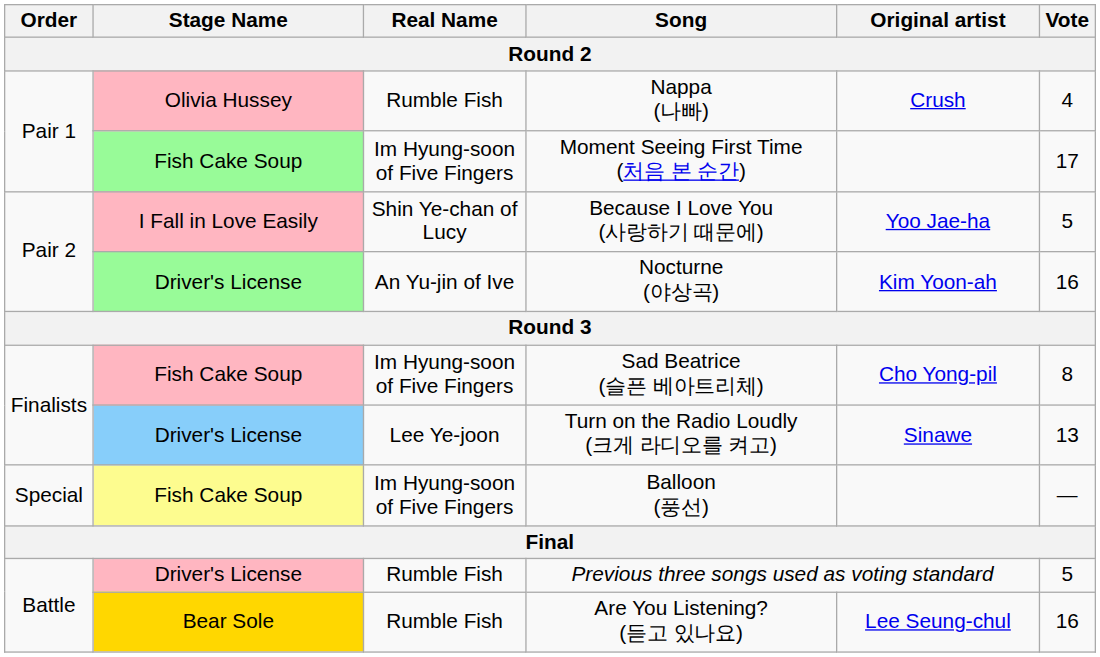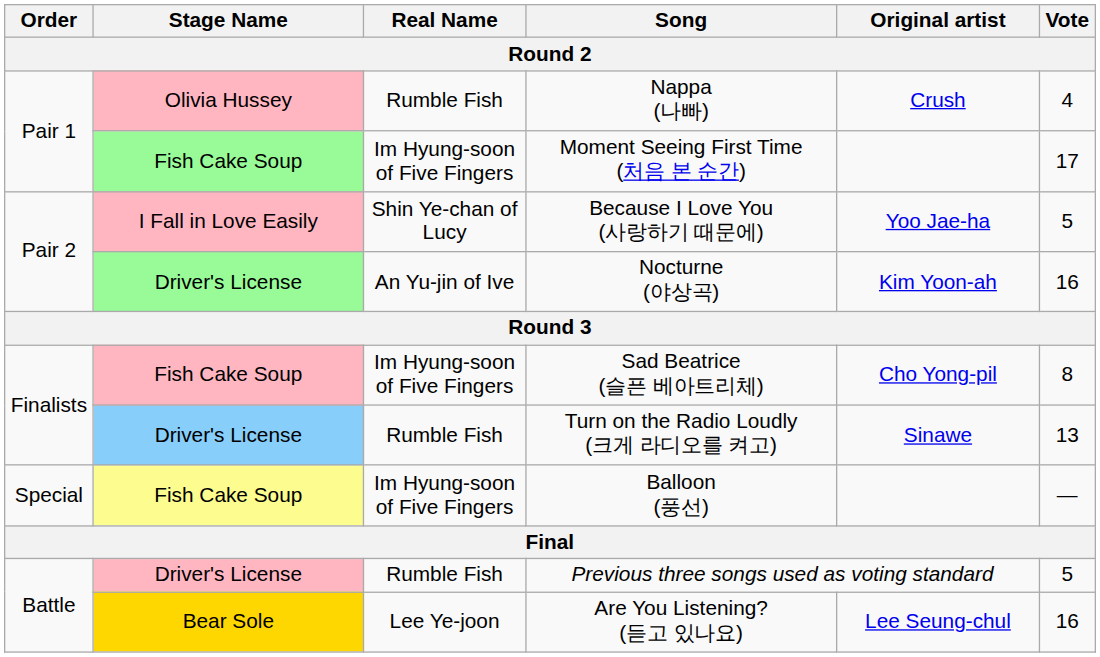Turn on the Radio Loudly (크게 라디오를 켜고) | Real Name: Lee Ye-joon -> Rumble Fish
Are You Listening? (듣고 있나요) | Real Name: Rumble Fish -> Lee Ye-joon
